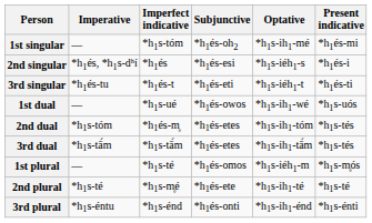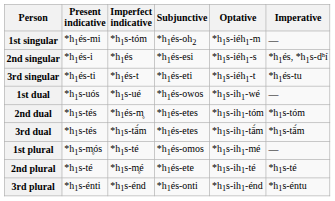columns swapped: Present indicative <-> Imperative
1st singular | Optative: *h1s-ih1-mé -> *h1s-iéh1-m
1st plural | Optative: *h1s-iéh1-m -> *h1s-ih1-mé
